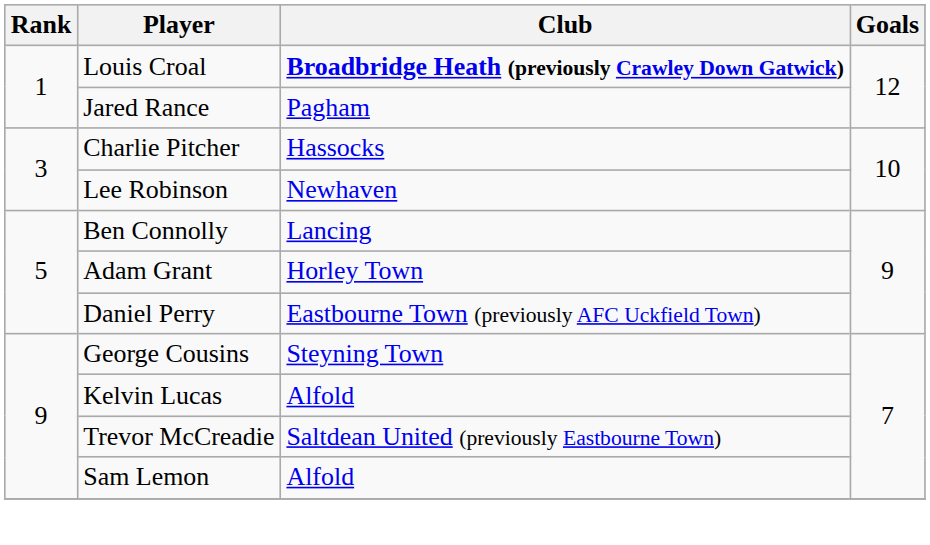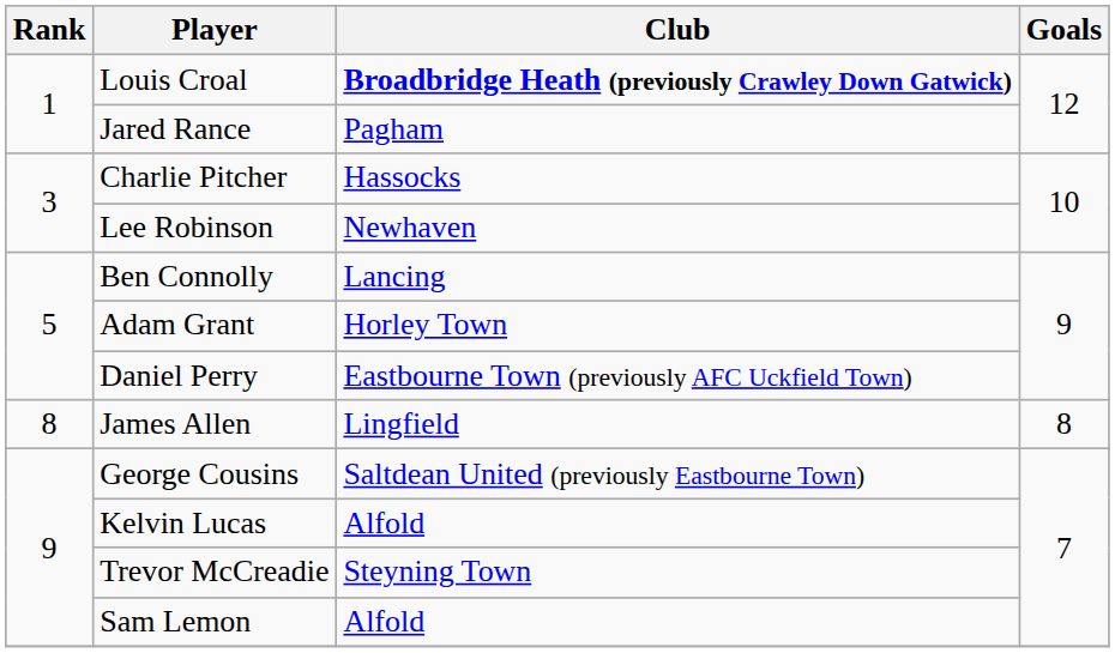+ row: 8 | James Allen | Lingfield | 8
George Cousins | Club: Steyning Town -> Saltdean United (previously Eastbourne Town)
Trevor McCreadie | Club: Saltdean United (previously Eastbourne Town) -> Steyning Town
